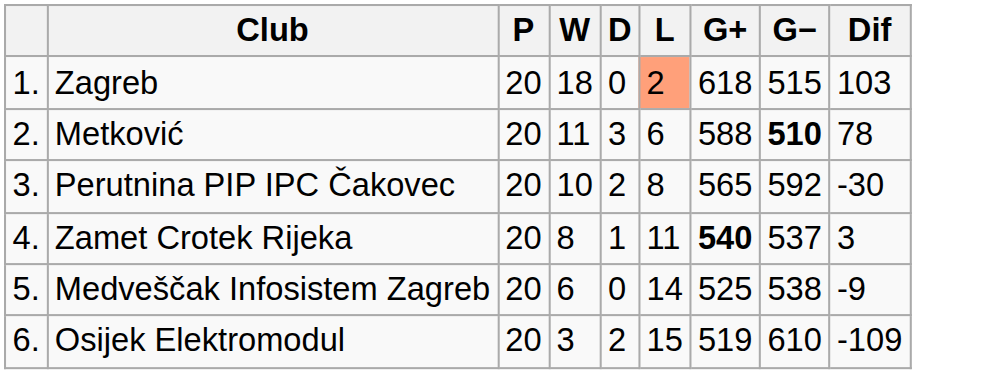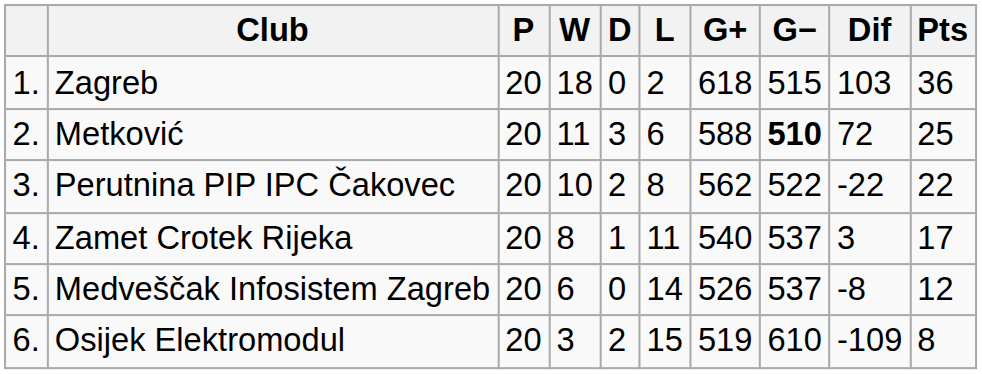+ column: Pts | 36 | 25 | 22 | 17 | 12 | 8
Zagreb | L: lightsalmon background -> no background
Metković | Dif: 78 -> 72
Perutnina PIP IPC Čakovec | G+: 565 -> 562
Perutnina PIP IPC Čakovec | G−: 592 -> 522
Perutnina PIP IPC Čakovec | Dif: -30 -> -22
Zamet Crotek Rijeka | G+: bold -> normal
Medveščak Infosistem Zagreb | G+: 525 -> 526
Medveščak Infosistem Zagreb | G−: 538 -> 537
Medveščak Infosistem Zagreb | Dif: -9 -> -8
